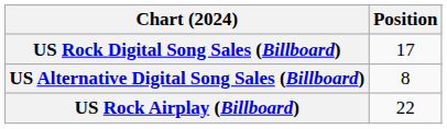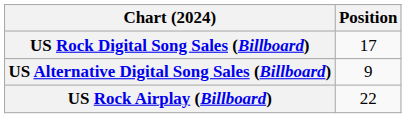US Alternative Digital Song Sales (Billboard) | Position: 8 -> 9
